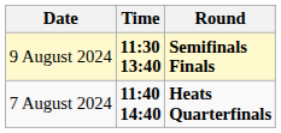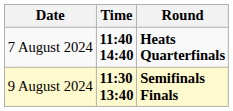rows swapped: 7 August 2024 <-> 9 August 2024
